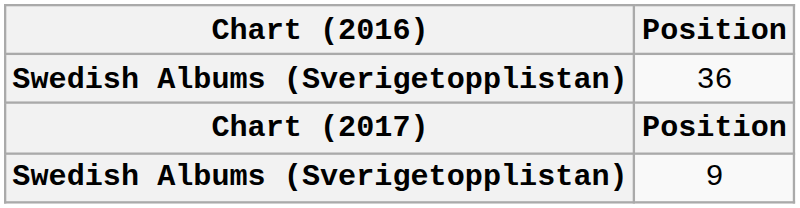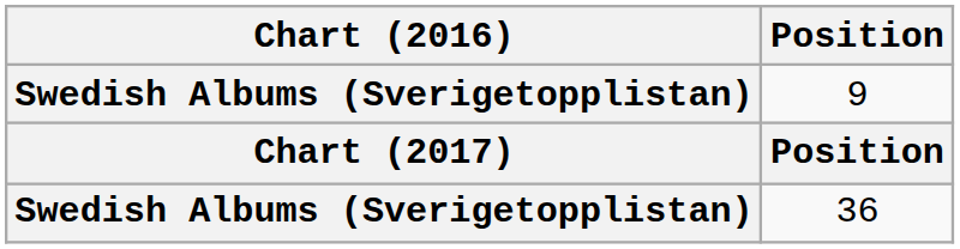rows swapped: 9 <-> 36
